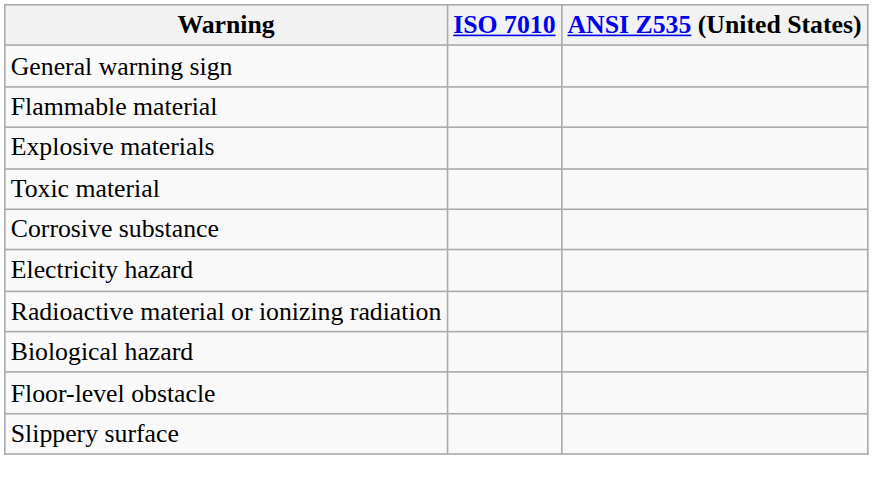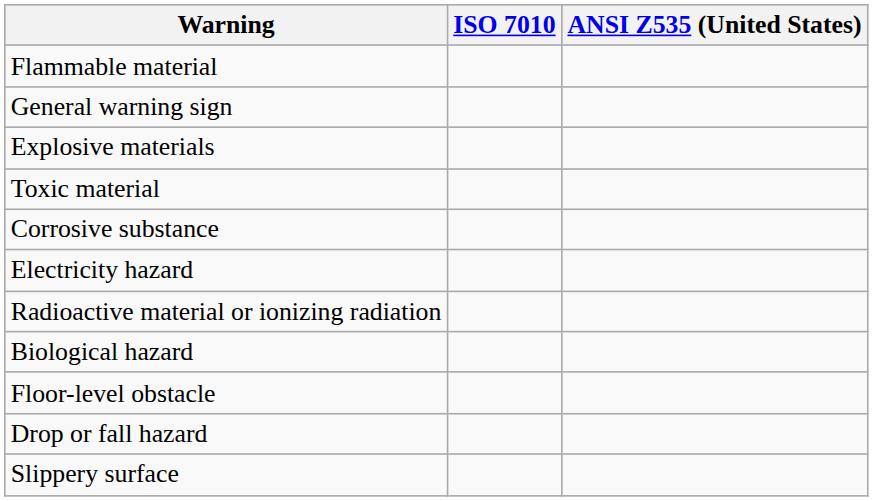rows swapped: General warning sign <-> Flammable material
+ row: Drop or fall hazard
